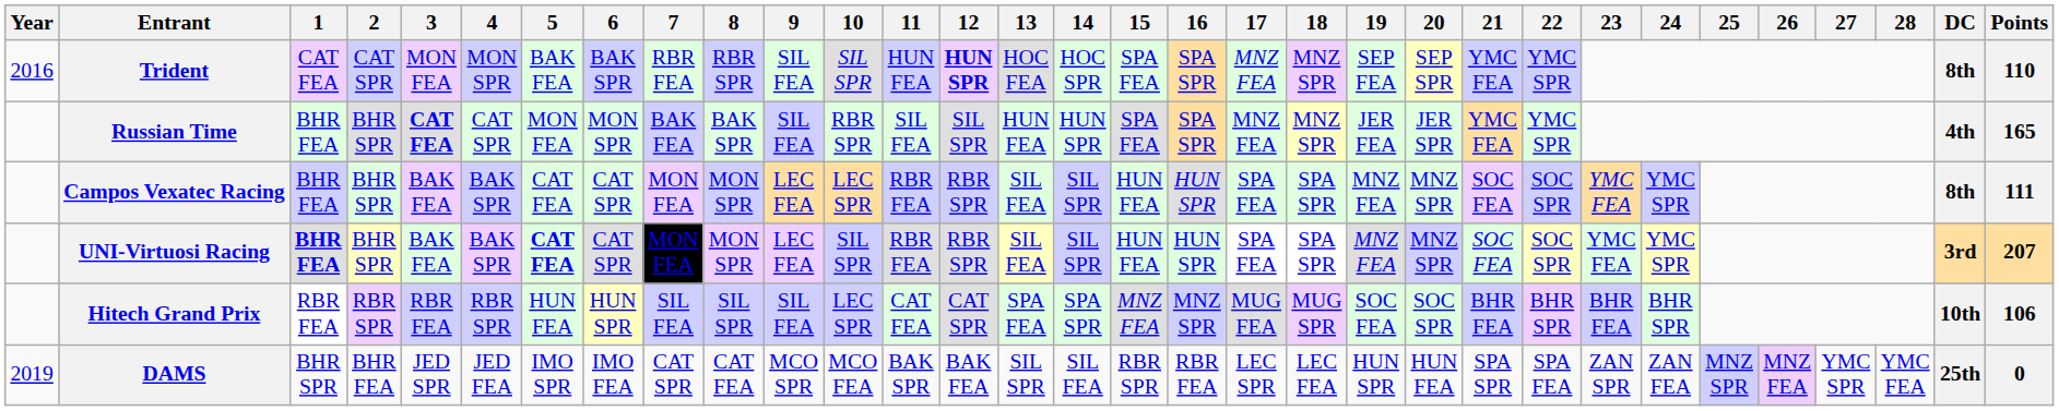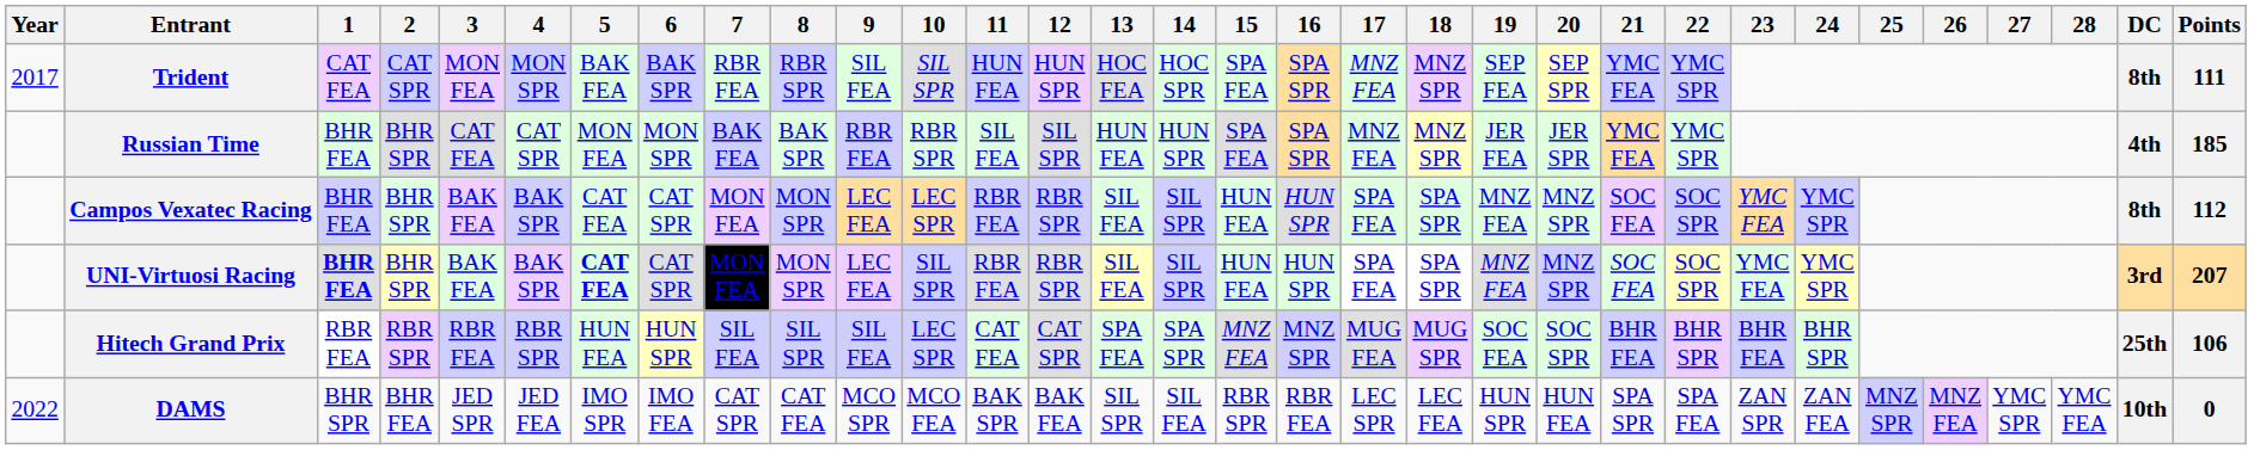Trident | Year: 2016 -> 2017
Trident | 12: bold -> normal
Trident | Points: 110 -> 111
Russian Time | 3: bold -> normal
Russian Time | 9: SIL FEA -> RBR FEA
Russian Time | Points: 165 -> 185
Campos Vexatec Racing | Points: 111 -> 112
Hitech Grand Prix | DC: 10th -> 25th
DAMS | Year: 2019 -> 2022
DAMS | DC: 25th -> 10th
